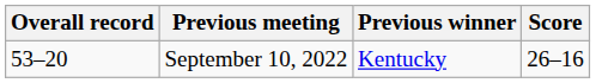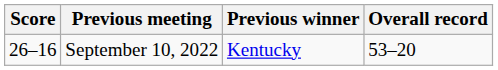columns swapped: Overall record <-> Score
